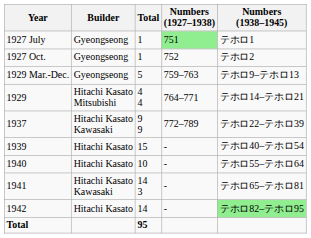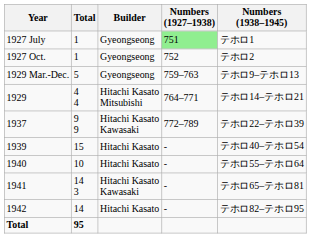columns swapped: Builder <-> Total
1942 | Numbers (1938–1945): lightgreen background -> no background
